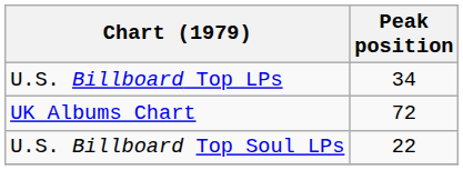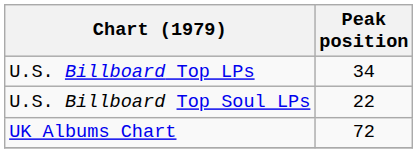rows swapped: U.S. Billboard Top Soul LPs <-> UK Albums Chart
